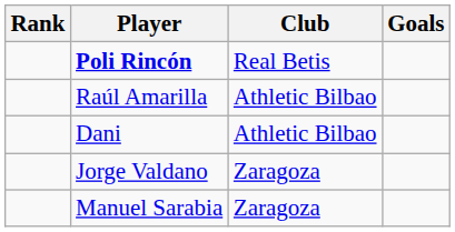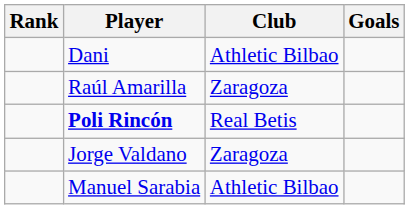rows swapped: Poli Rincón <-> Dani
Raúl Amarilla | Club: Athletic Bilbao -> Zaragoza
Manuel Sarabia | Club: Zaragoza -> Athletic Bilbao
